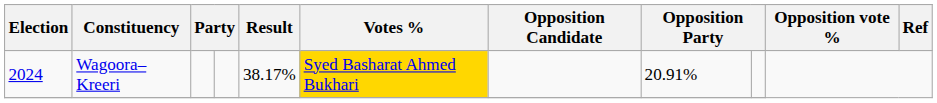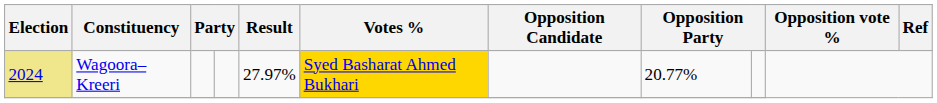Wagoora–Kreeri | Election: no background -> khaki background
Wagoora–Kreeri | Result: 38.17% -> 27.97%
Wagoora–Kreeri | column 8: 20.91% -> 20.77%
